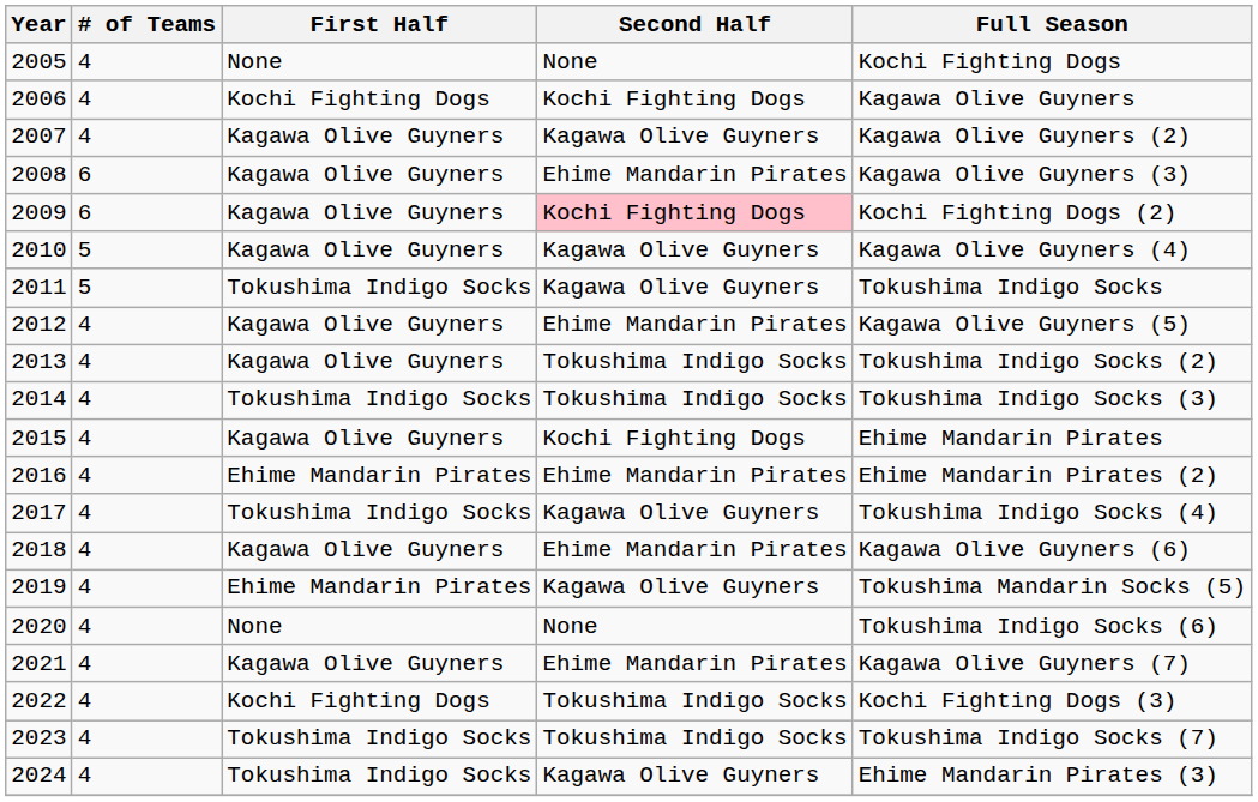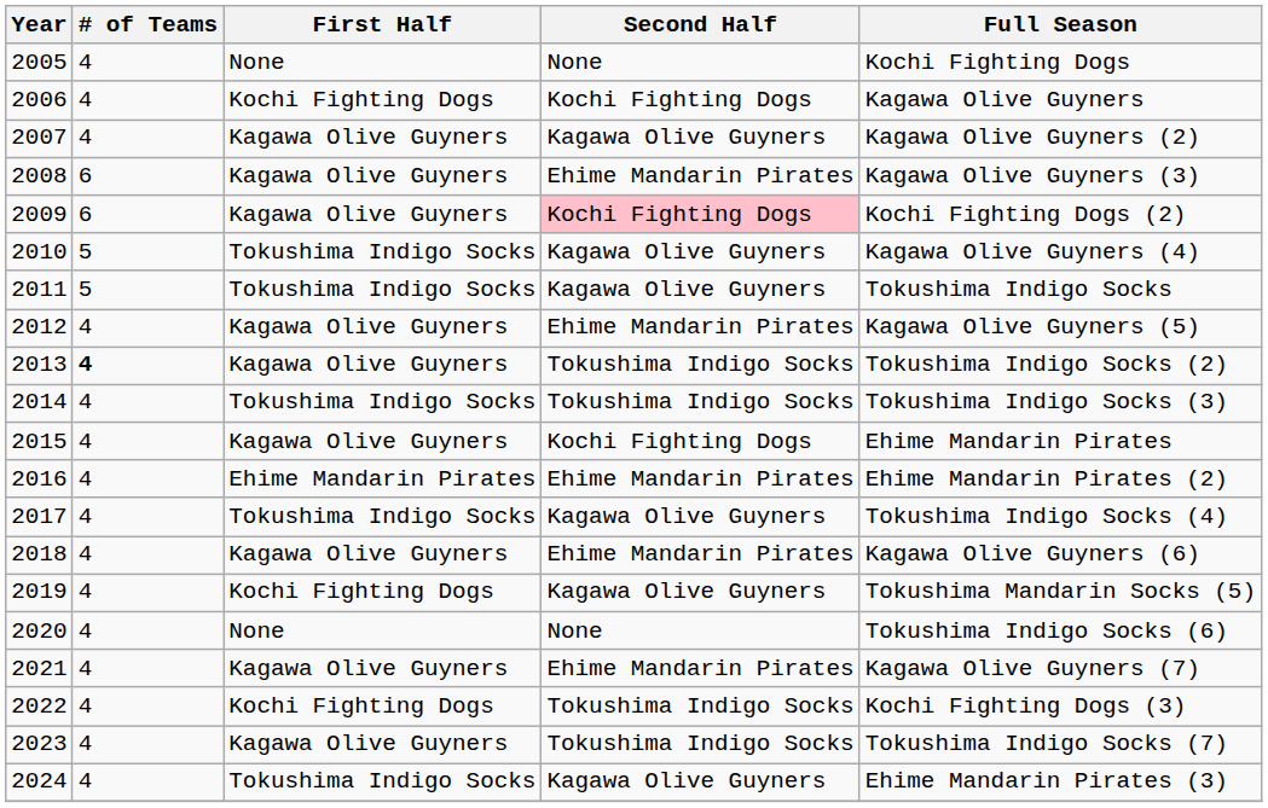2010 | First Half: Kagawa Olive Guyners -> Tokushima Indigo Socks
2013 | # of Teams: normal -> bold
2019 | First Half: Ehime Mandarin Pirates -> Kochi Fighting Dogs
2023 | First Half: Tokushima Indigo Socks -> Kagawa Olive Guyners
